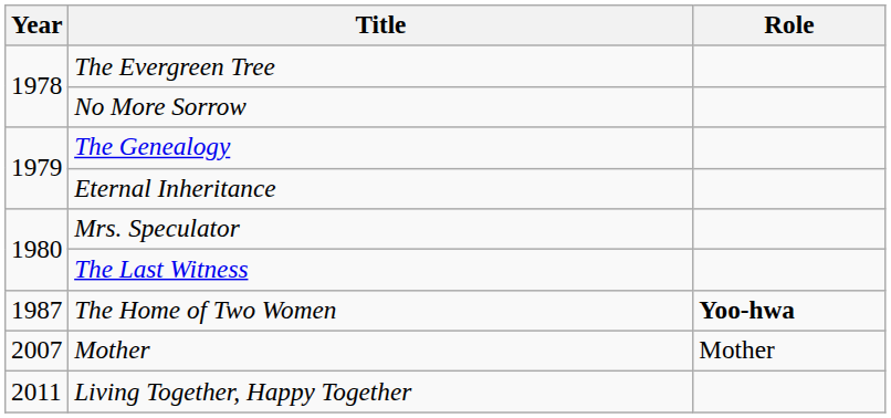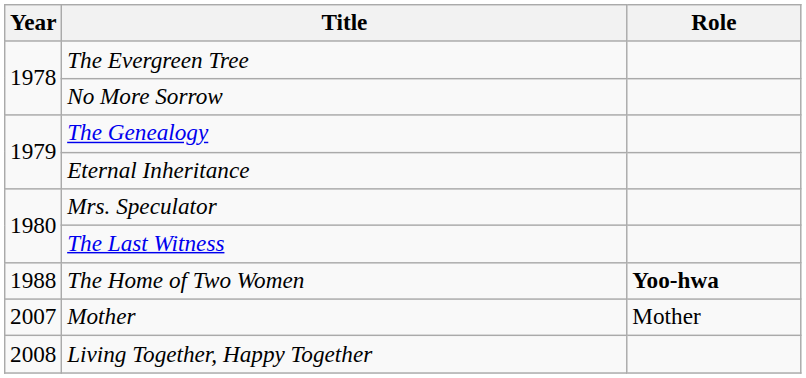The Home of Two Women | Year: 1987 -> 1988
Living Together, Happy Together | Year: 2011 -> 2008
